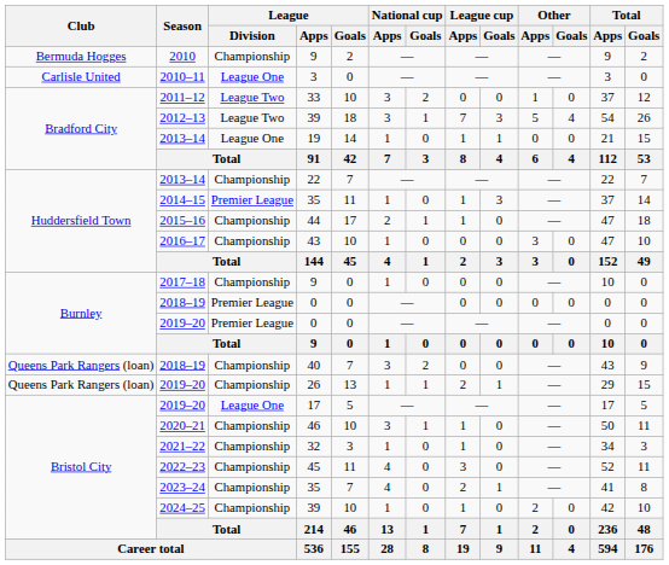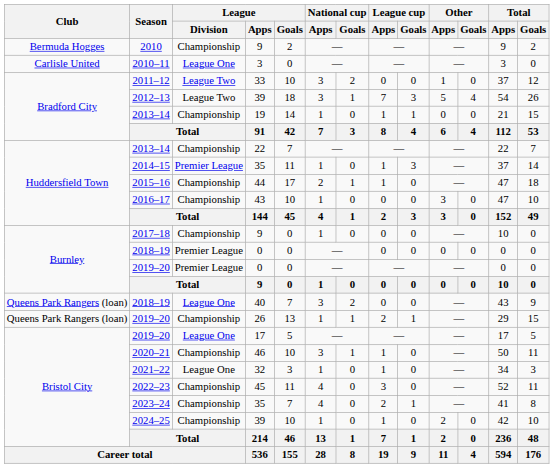2013–14 / 19 | League / Division: League One -> Championship
2018–19 / 40 | League / Division: Championship -> League One
2021–22 | League / Division: Championship -> League One
